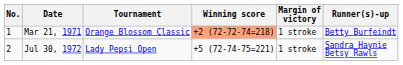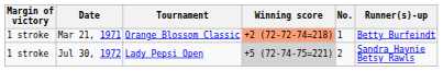columns swapped: No. <-> Margin of victory
Jul 30, 1972 | Winning score: no background -> lightgrey background
